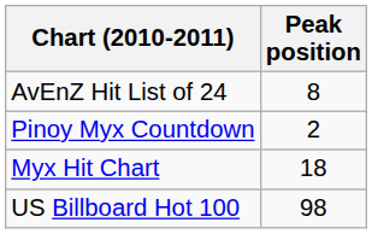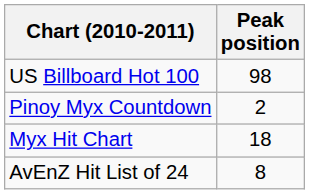rows swapped: AvEnZ Hit List of 24 <-> US Billboard Hot 100
